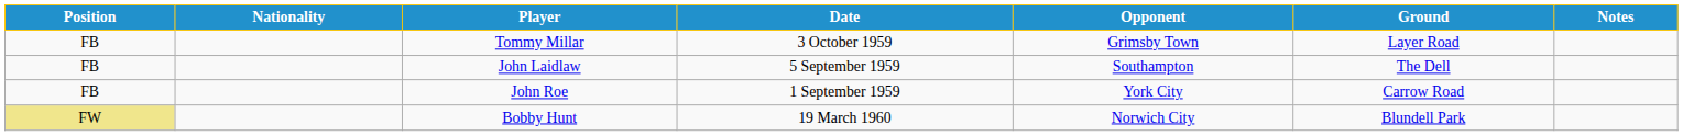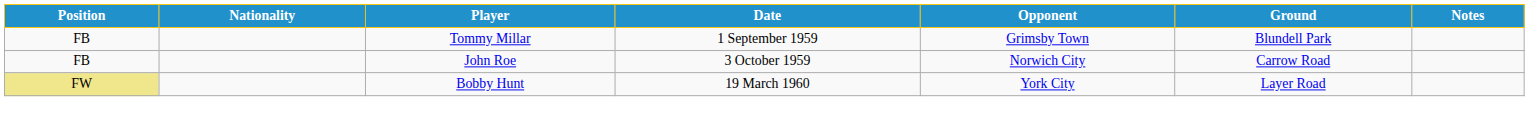Tommy Millar | Date: 3 October 1959 -> 1 September 1959
Tommy Millar | Ground: Layer Road -> Blundell Park
- row: FB | John Laidlaw | 5 September 1959 | Southampton | The Dell
John Roe | Date: 1 September 1959 -> 3 October 1959
John Roe | Opponent: York City -> Norwich City
Bobby Hunt | Opponent: Norwich City -> York City
Bobby Hunt | Ground: Blundell Park -> Layer Road
